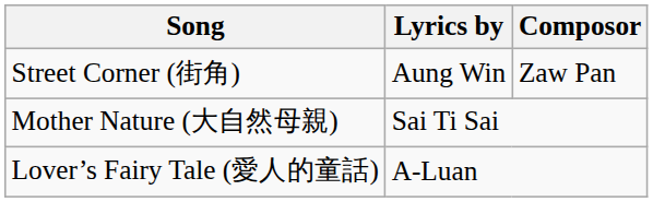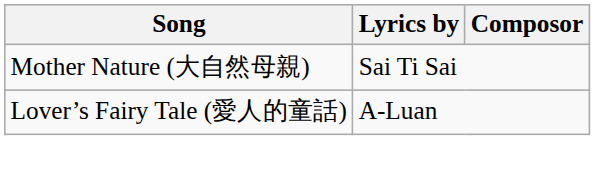- row: Street Corner (街角) | Aung Win | Zaw Pan
